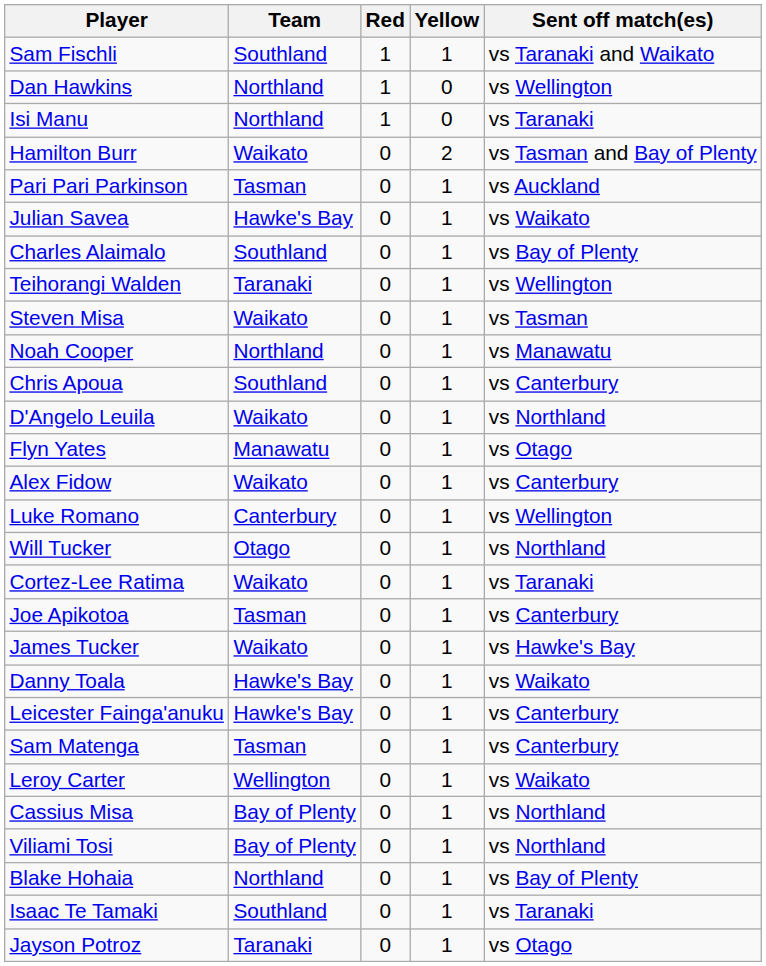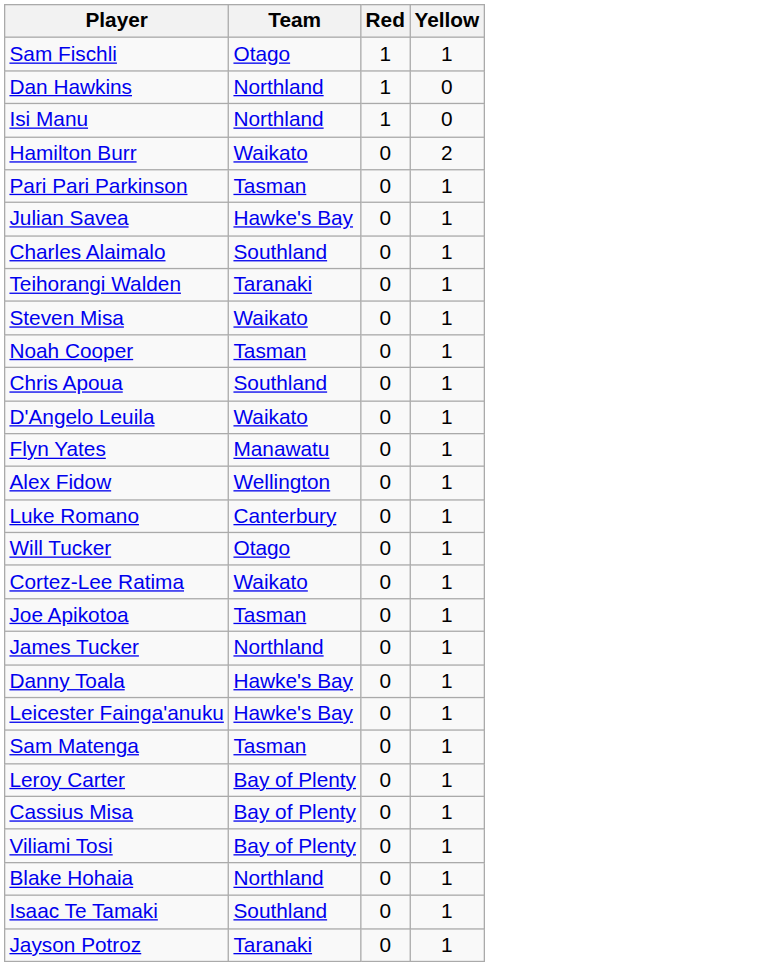- column: Sent off match(es) | vs Taranaki and Waikato | vs Wellington | vs Taranaki | vs Tasman and Bay of Plenty | vs Auckland | vs Waikato | vs Bay of Plenty | vs Wellington | vs Tasman | vs Manawatu | vs Canterbury | vs Northland | vs Otago | vs Canterbury | vs Wellington | vs Northland | vs Taranaki | vs Canterbury | vs Hawke's Bay | vs Waikato | vs Canterbury | vs Canterbury | vs Waikato | vs Northland | vs Northland | vs Bay of Plenty | vs Taranaki | vs Otago
Sam Fischli | Team: Southland -> Otago
Noah Cooper | Team: Northland -> Tasman
Alex Fidow | Team: Waikato -> Wellington
James Tucker | Team: Waikato -> Northland
Leroy Carter | Team: Wellington -> Bay of Plenty
